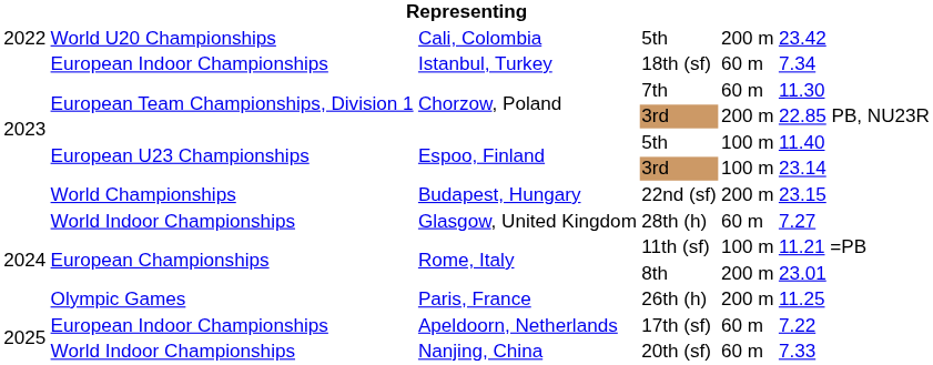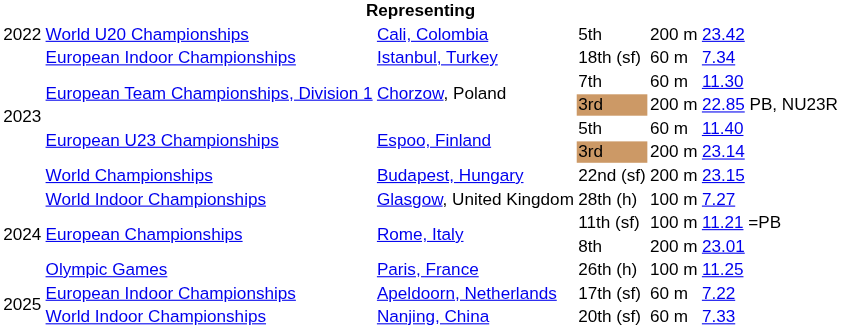Espoo, Finland / 5th | column 5: 100 m -> 60 m
Espoo, Finland / 3rd | column 5: 100 m -> 200 m
28th (h) | column 5: 60 m -> 100 m
26th (h) | column 5: 200 m -> 100 m
